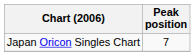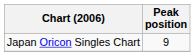Japan Oricon Singles Chart | Peak position: 7 -> 9
